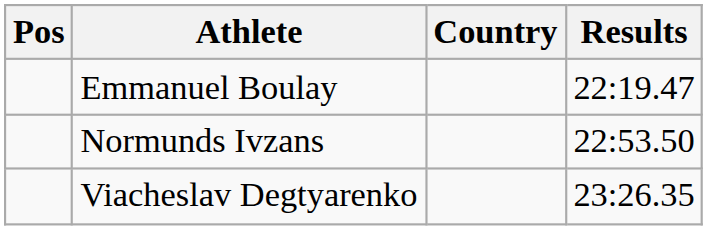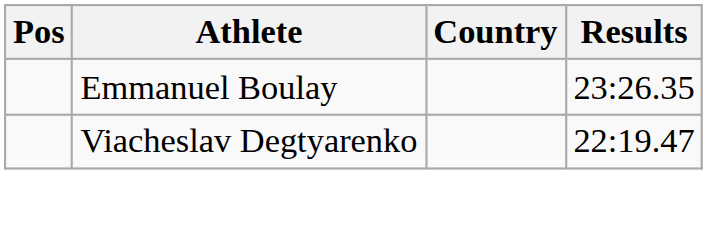Emmanuel Boulay | Results: 22:19.47 -> 23:26.35
- row: Normunds Ivzans | 22:53.50
Viacheslav Degtyarenko | Results: 23:26.35 -> 22:19.47
